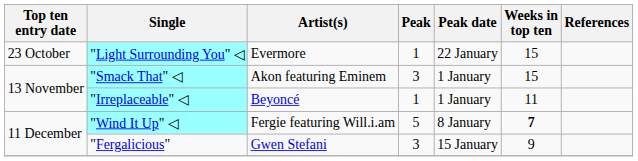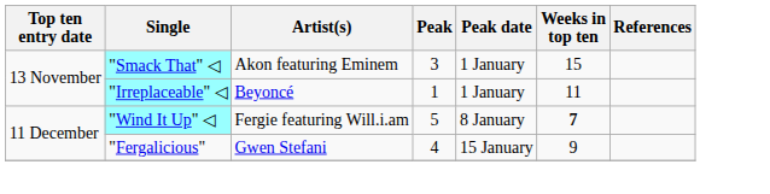- row: 23 October | "Light Surrounding You" ◁ | Evermore | 1 | 22 January | 15
"Fergalicious" | Peak: 3 -> 4
